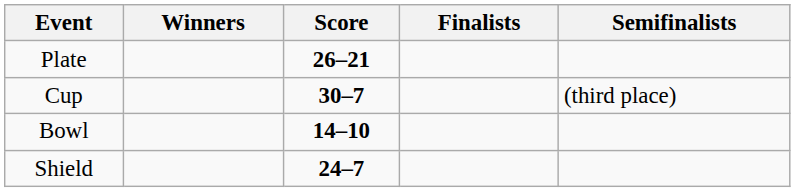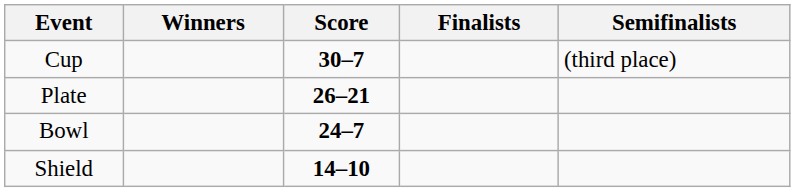rows swapped: Cup <-> Plate
Bowl | Score: 14–10 -> 24–7
Shield | Score: 24–7 -> 14–10
